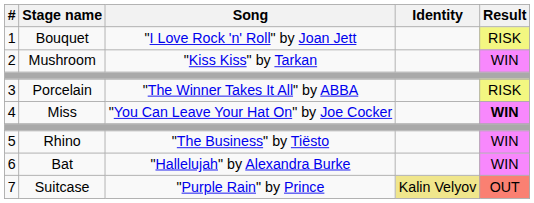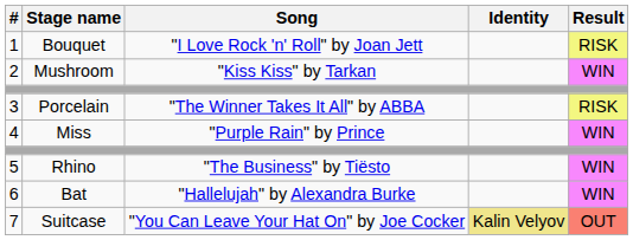4 | Song: "You Can Leave Your Hat On" by Joe Cocker -> "Purple Rain" by Prince
4 | Result: bold -> normal
7 | Song: "Purple Rain" by Prince -> "You Can Leave Your Hat On" by Joe Cocker
